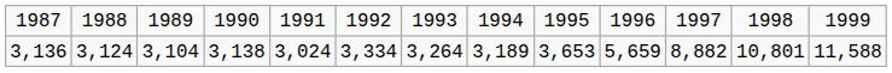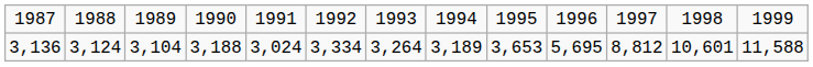3,136 | column 4: 3,138 -> 3,188
3,136 | column 10: 5,659 -> 5,695
3,136 | column 11: 8,882 -> 8,812
3,136 | column 12: 10,801 -> 10,601
